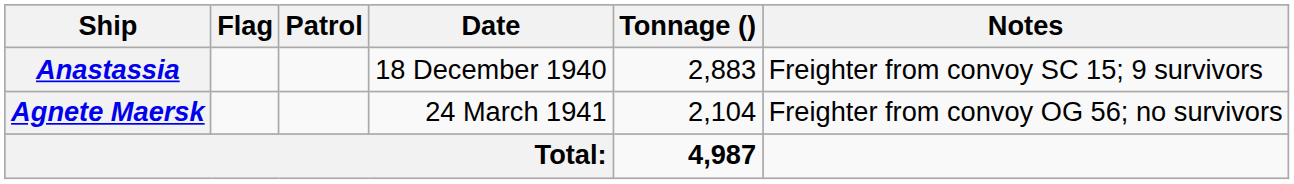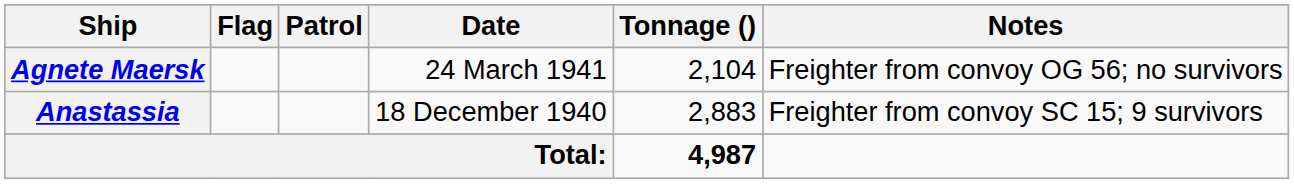rows swapped: Anastassia <-> Agnete Maersk
